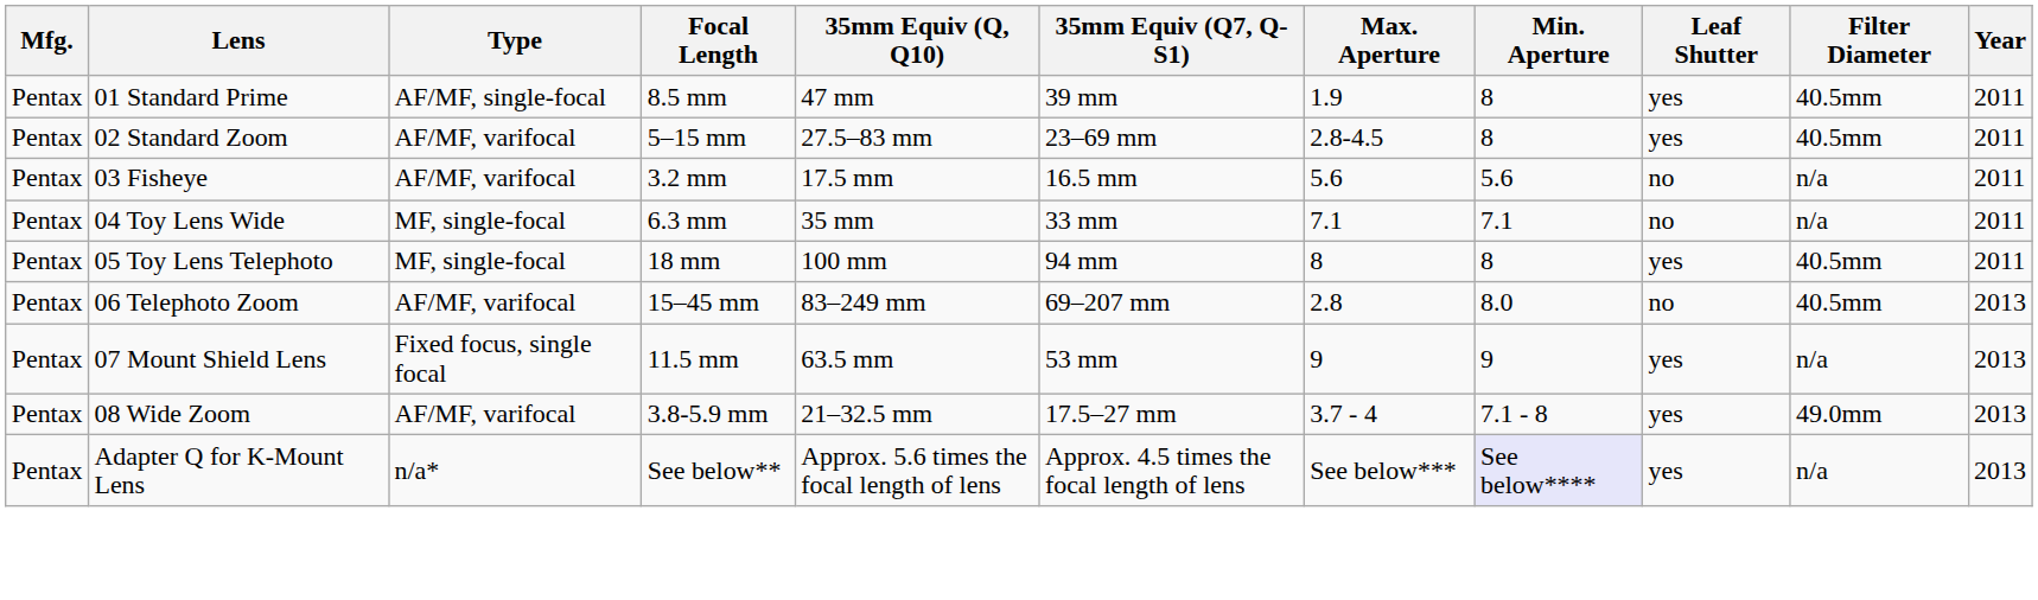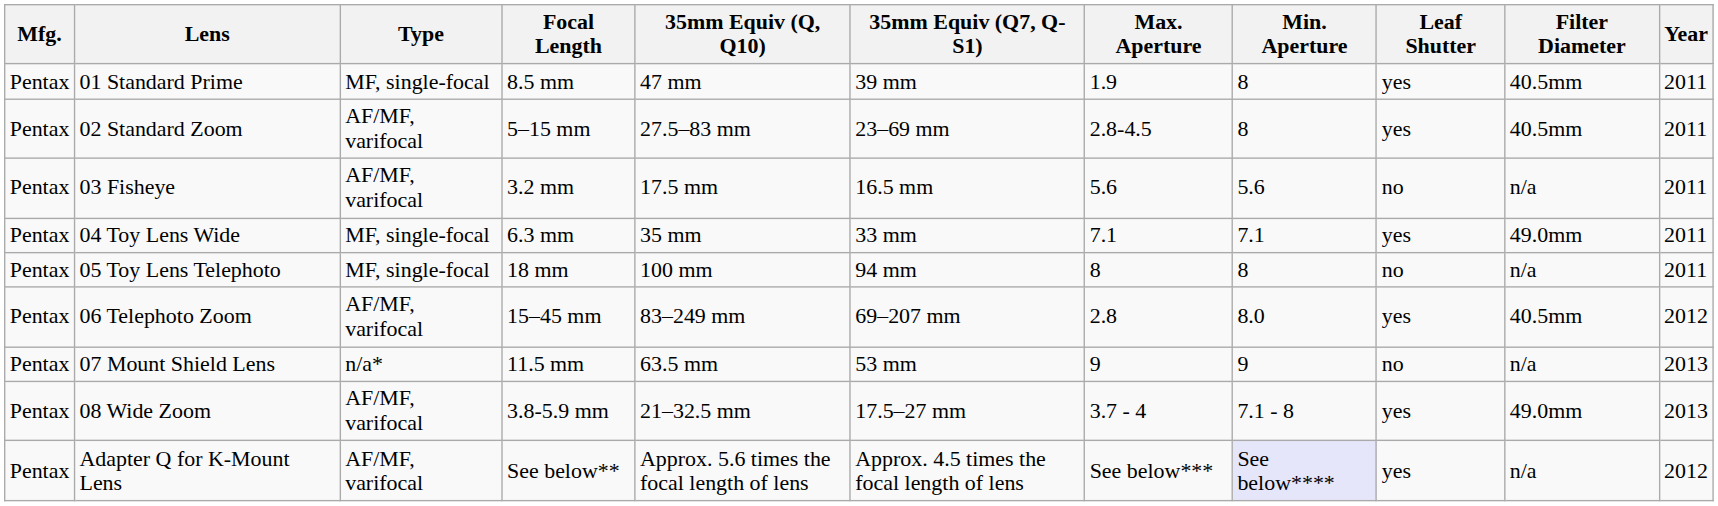01 Standard Prime | Type: AF/MF, single-focal -> MF, single-focal
04 Toy Lens Wide | Leaf Shutter: no -> yes
04 Toy Lens Wide | Filter Diameter: n/a -> 49.0mm
05 Toy Lens Telephoto | Leaf Shutter: yes -> no
05 Toy Lens Telephoto | Filter Diameter: 40.5mm -> n/a
06 Telephoto Zoom | Leaf Shutter: no -> yes
06 Telephoto Zoom | Year: 2013 -> 2012
07 Mount Shield Lens | Type: Fixed focus, single focal -> n/a*
07 Mount Shield Lens | Leaf Shutter: yes -> no
Adapter Q for K-Mount Lens | Type: n/a* -> AF/MF, varifocal
Adapter Q for K-Mount Lens | Year: 2013 -> 2012
